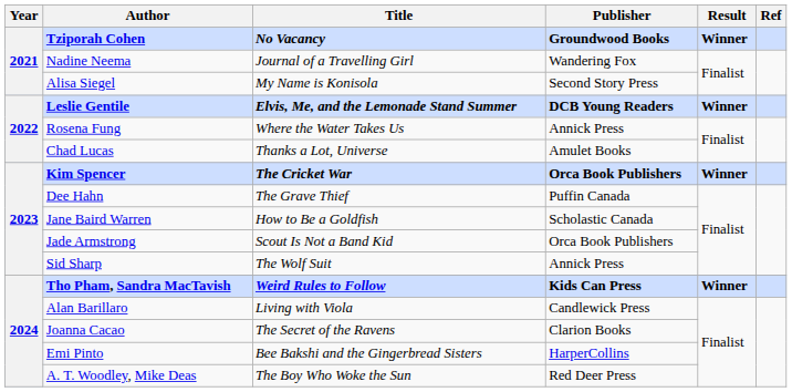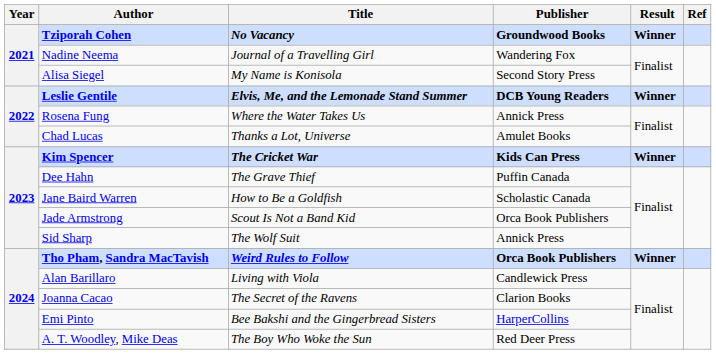Kim Spencer | Publisher: Orca Book Publishers -> Kids Can Press
Tho Pham, Sandra MacTavish | Publisher: Kids Can Press -> Orca Book Publishers
